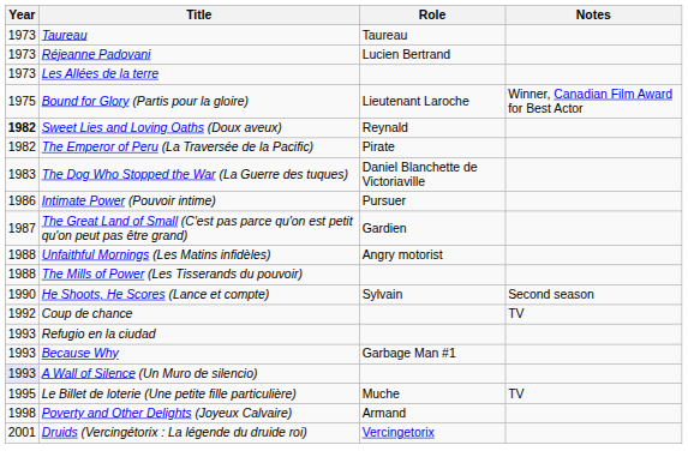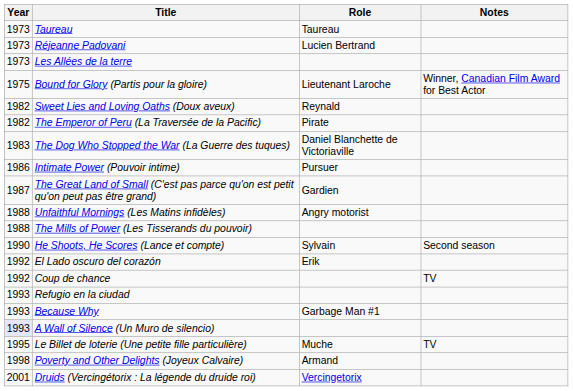Sweet Lies and Loving Oaths (Doux aveux) | Year: bold -> normal
+ row: 1992 | El Lado oscuro del corazón | Erik
